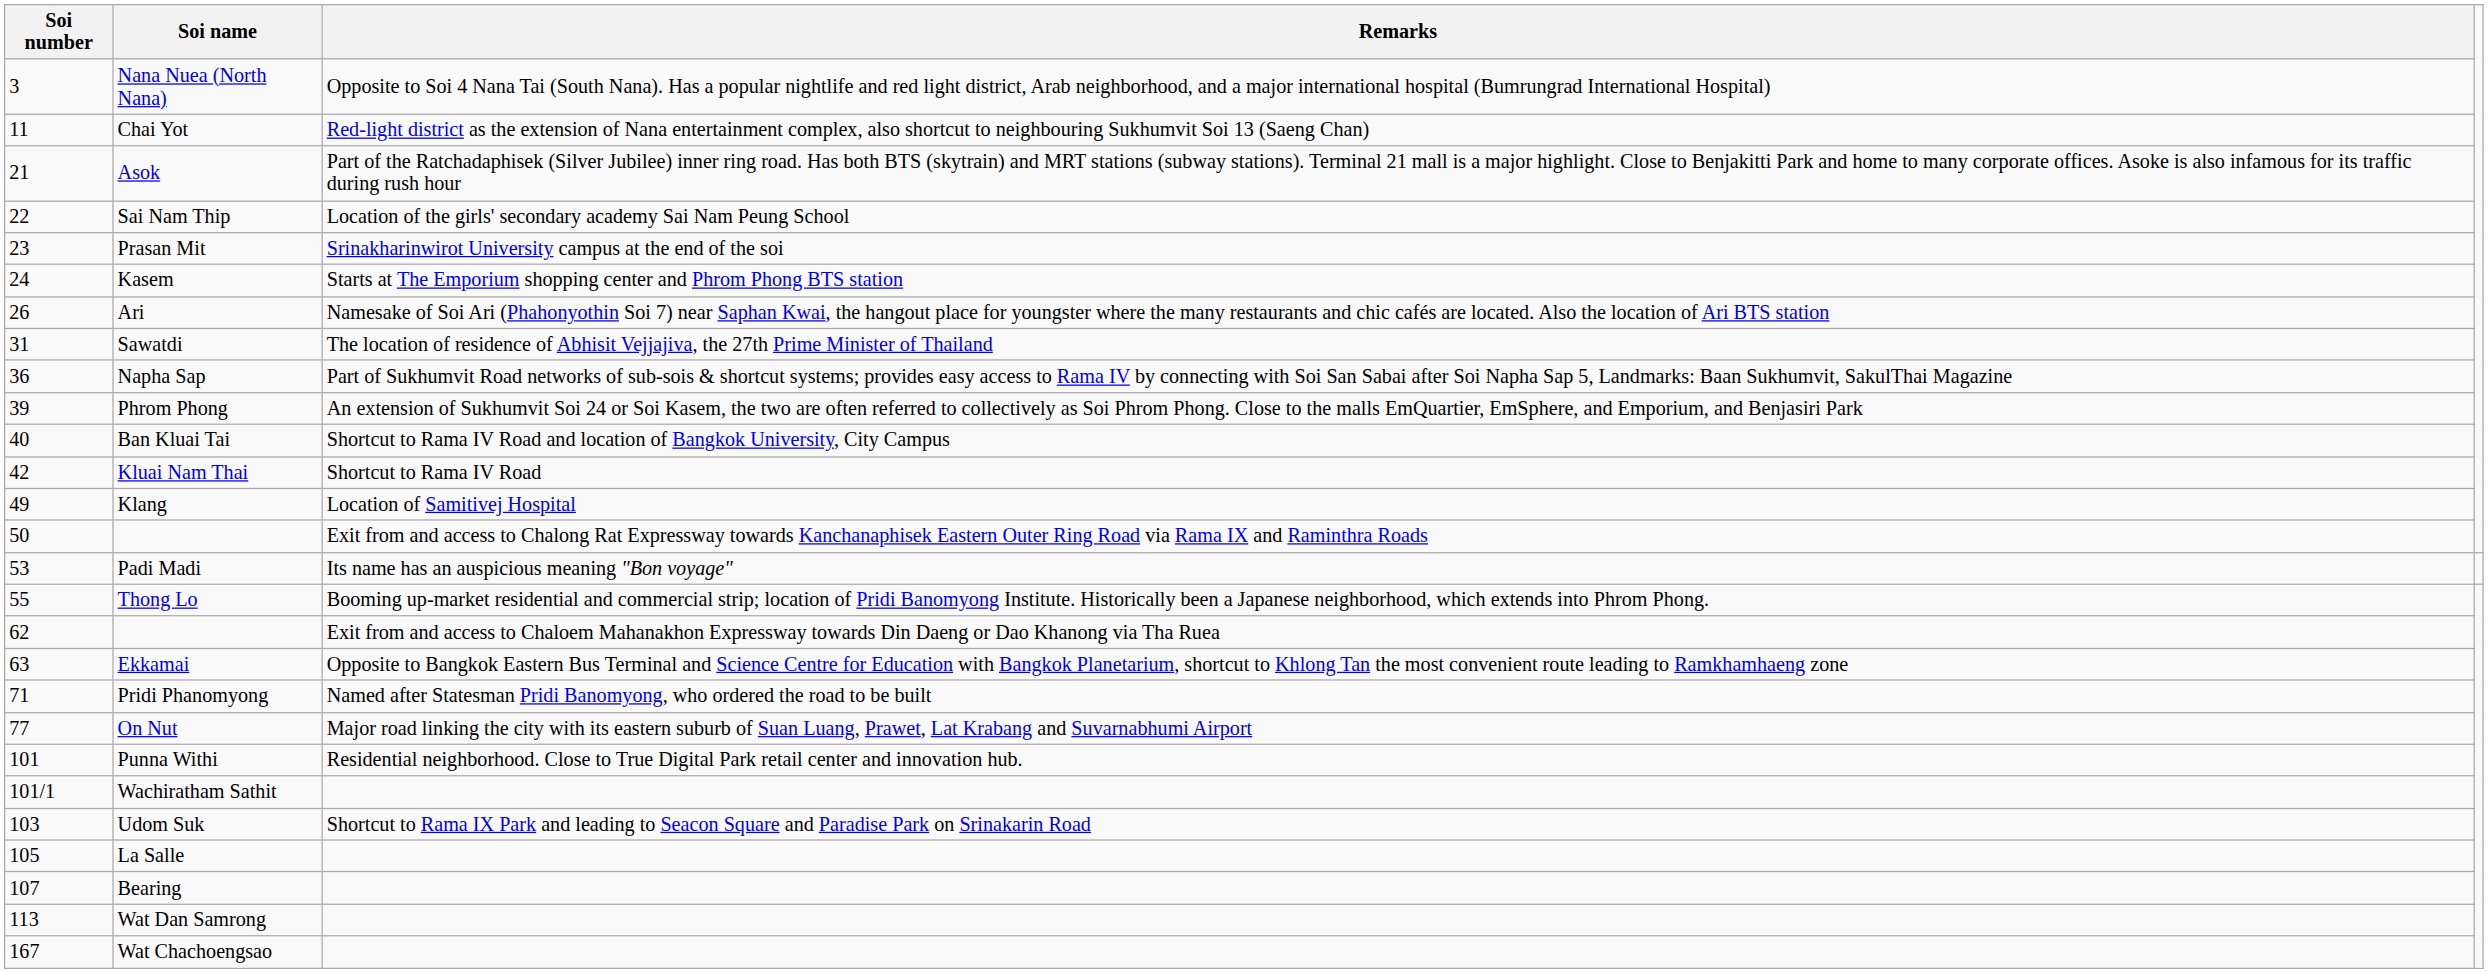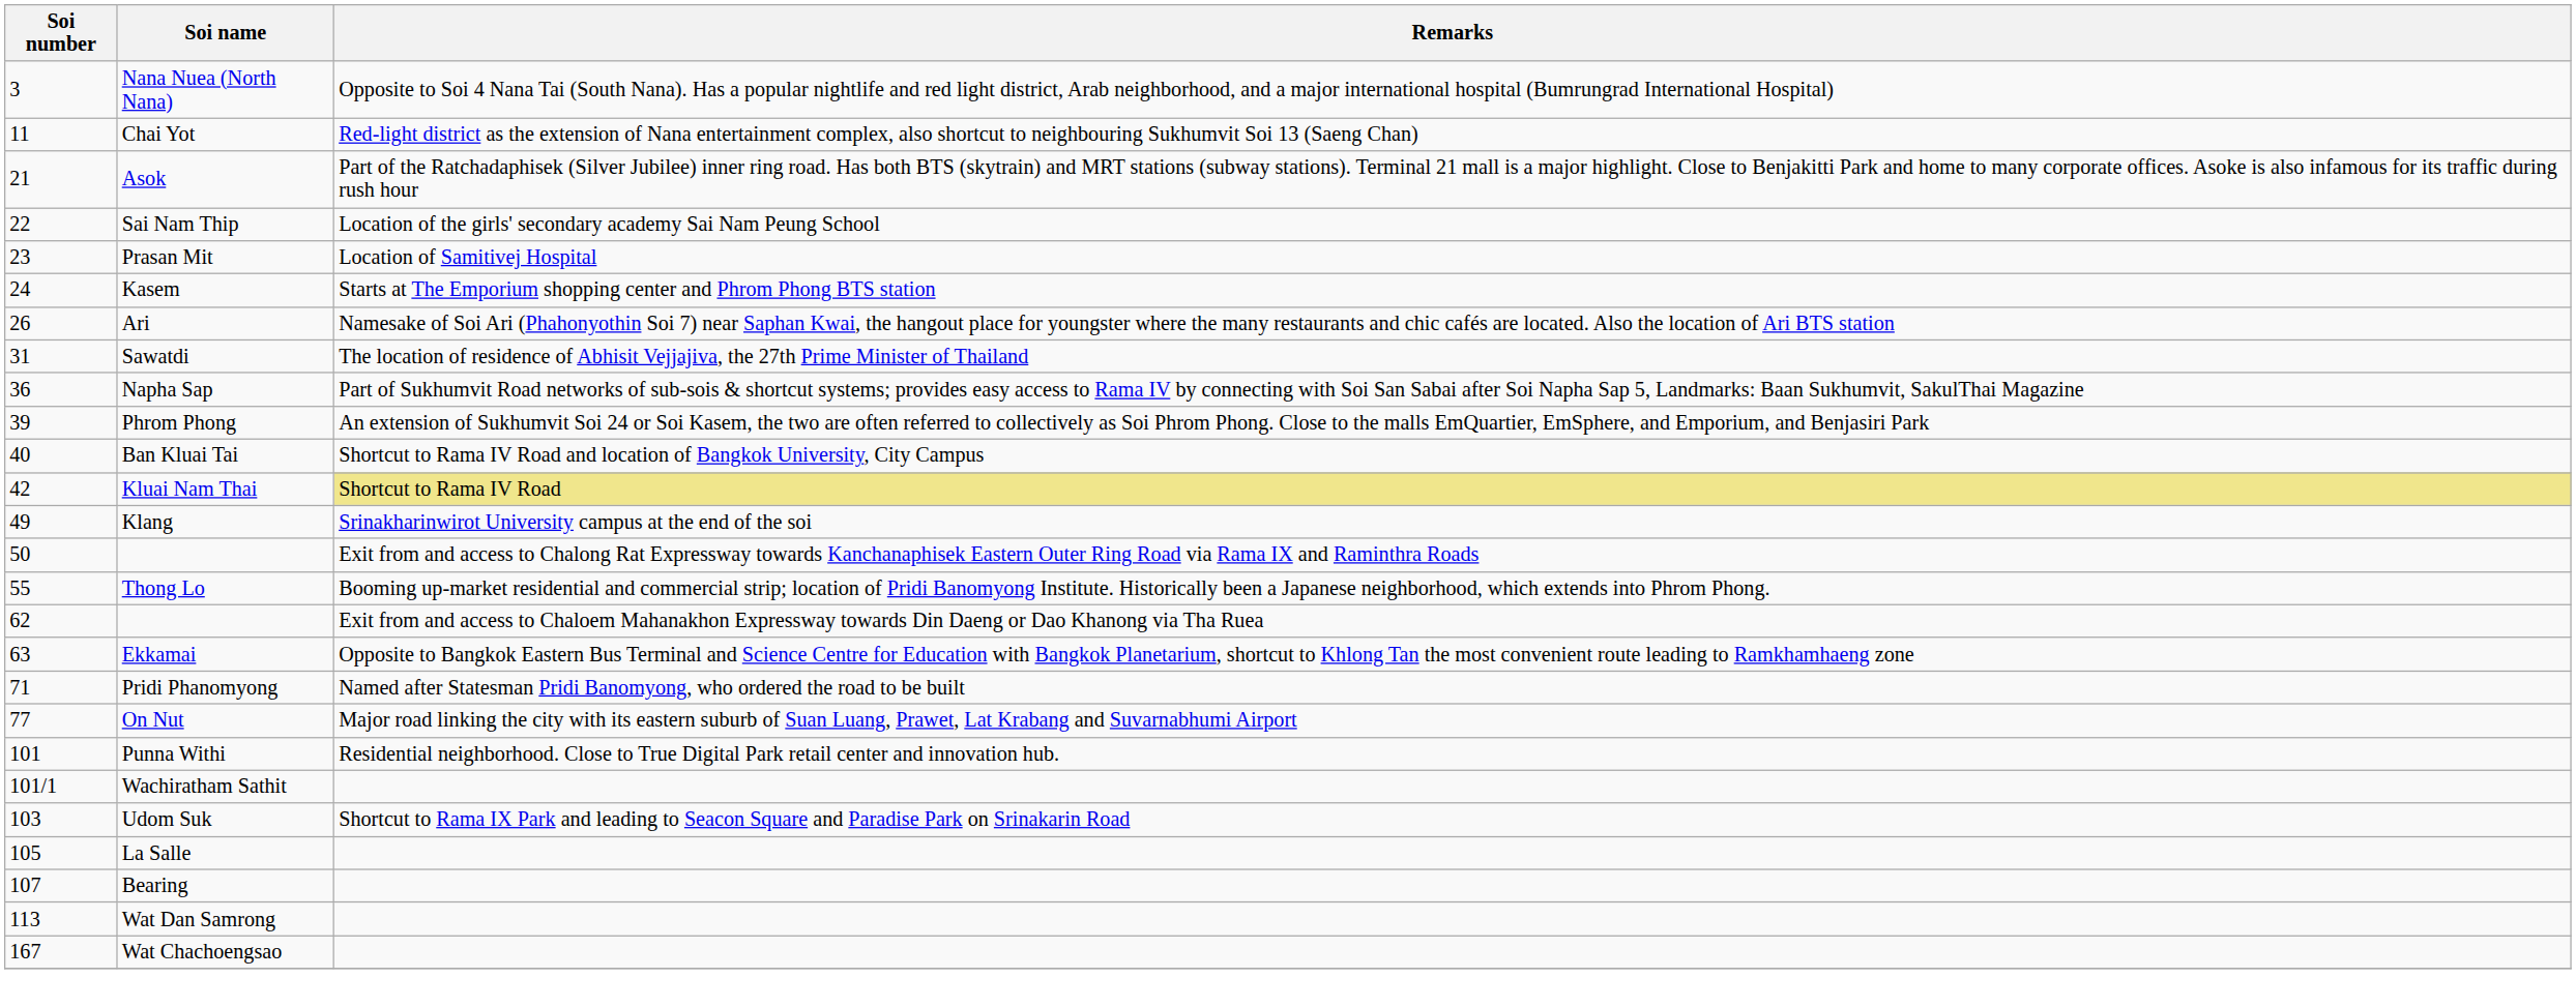Prasan Mit | Remarks: Srinakharinwirot University campus at the end of the soi -> Location of Samitivej Hospital
Kluai Nam Thai | Remarks: no background -> khaki background
Klang | Remarks: Location of Samitivej Hospital -> Srinakharinwirot University campus at the end of the soi
- row: 53 | Padi Madi | Its name has an auspicious meaning "Bon voyage"
